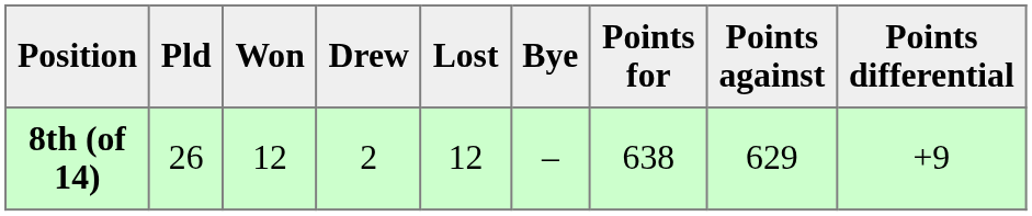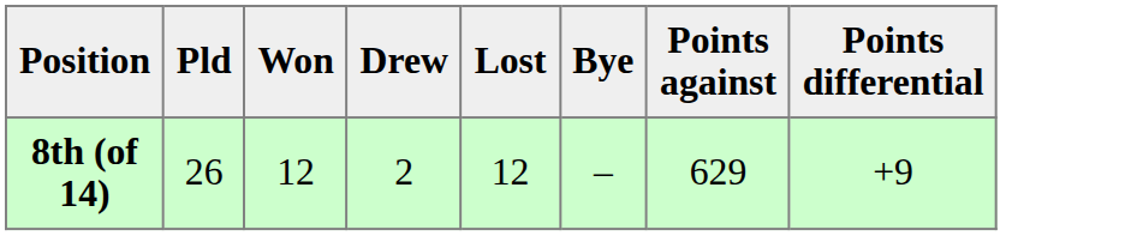- column: Points for | 638
